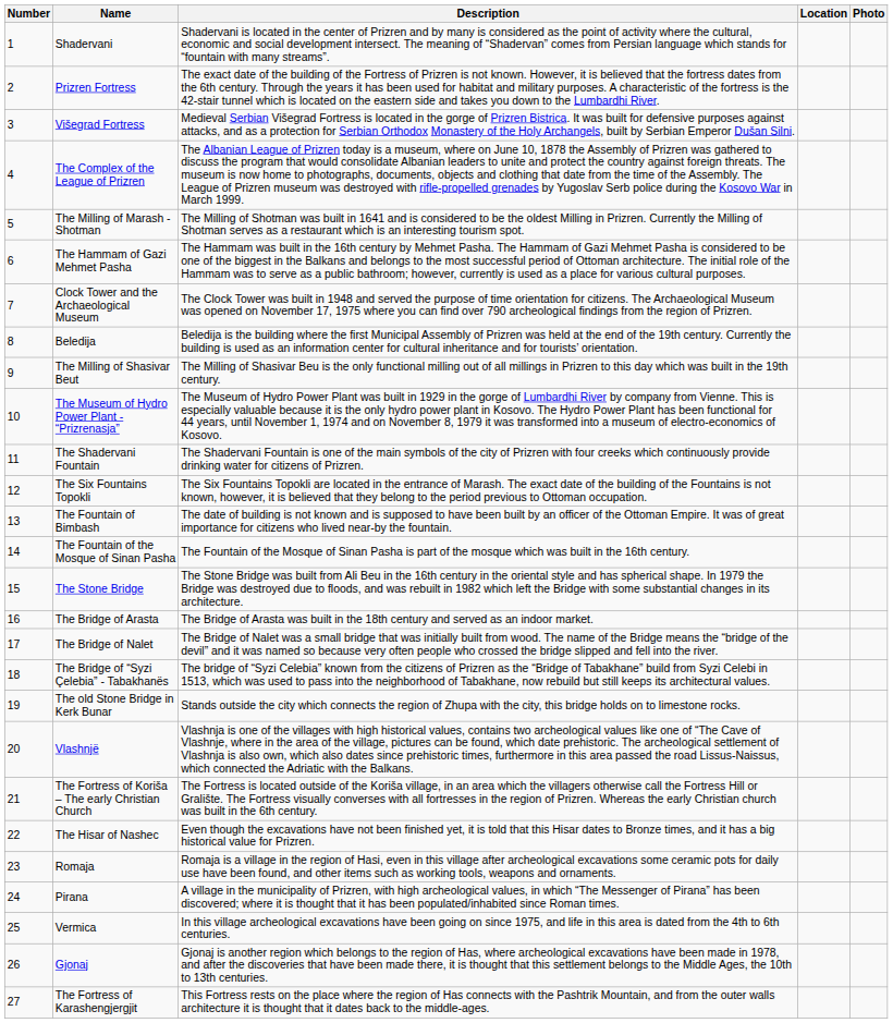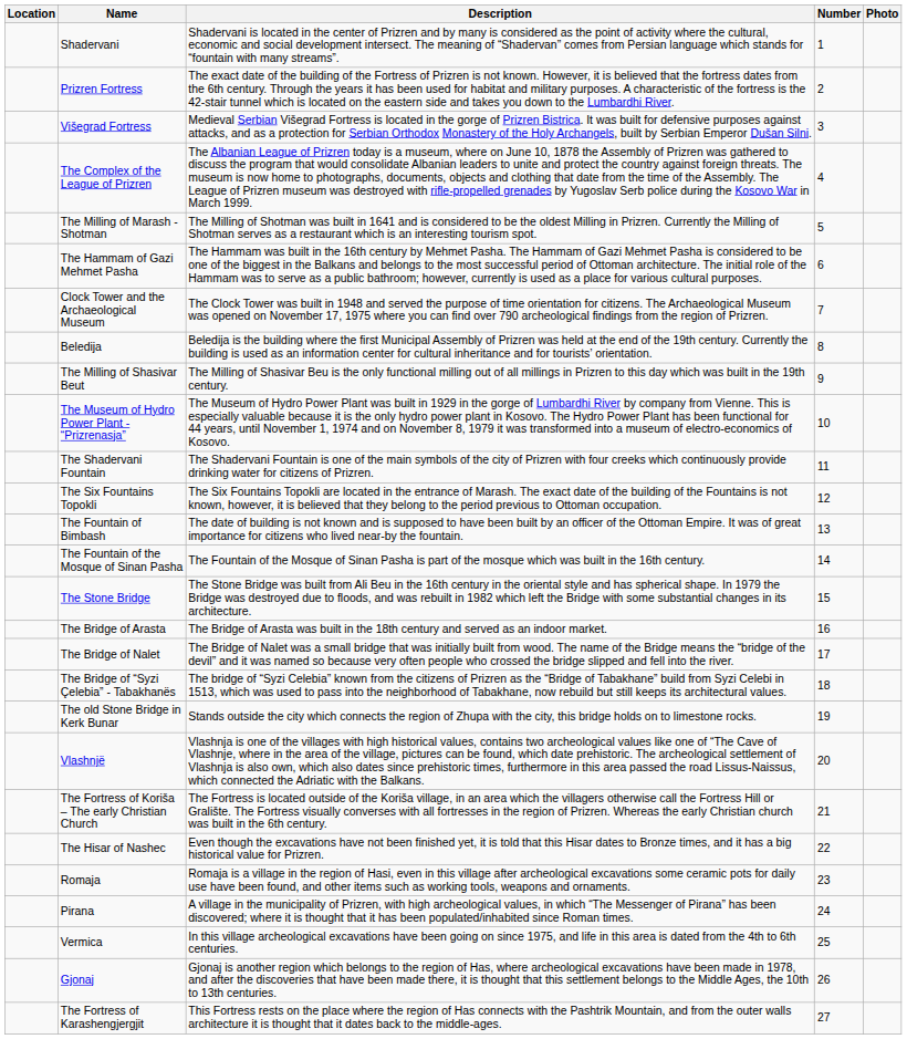columns swapped: Number <-> Location
